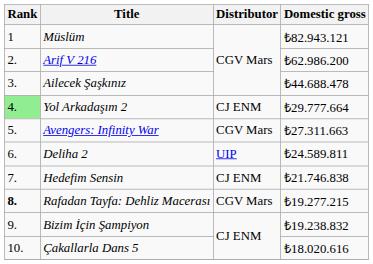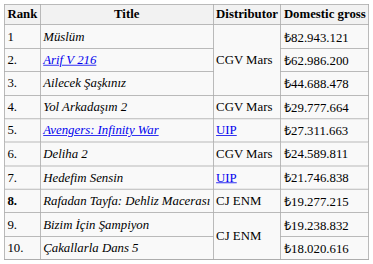Yol Arkadaşım 2 | Rank: lightgreen background -> no background
Yol Arkadaşım 2 | Distributor: CJ ENM -> CGV Mars
Avengers: Infinity War | Distributor: CGV Mars -> UIP
Deliha 2 | Distributor: UIP -> CGV Mars
Hedefim Sensin | Distributor: CJ ENM -> UIP
Rafadan Tayfa: Dehliz Macerası | Distributor: CGV Mars -> CJ ENM
